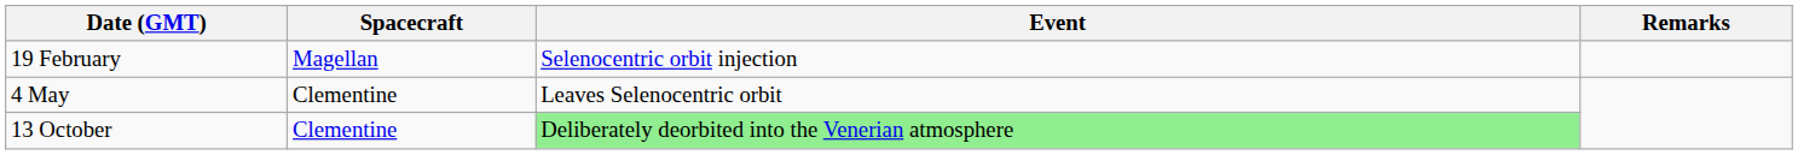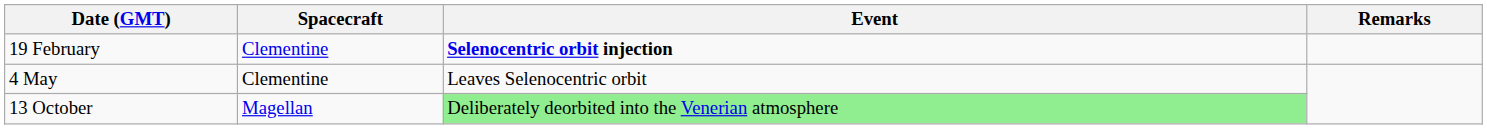19 February | Spacecraft: Magellan -> Clementine
19 February | Event: normal -> bold
13 October | Spacecraft: Clementine -> Magellan
